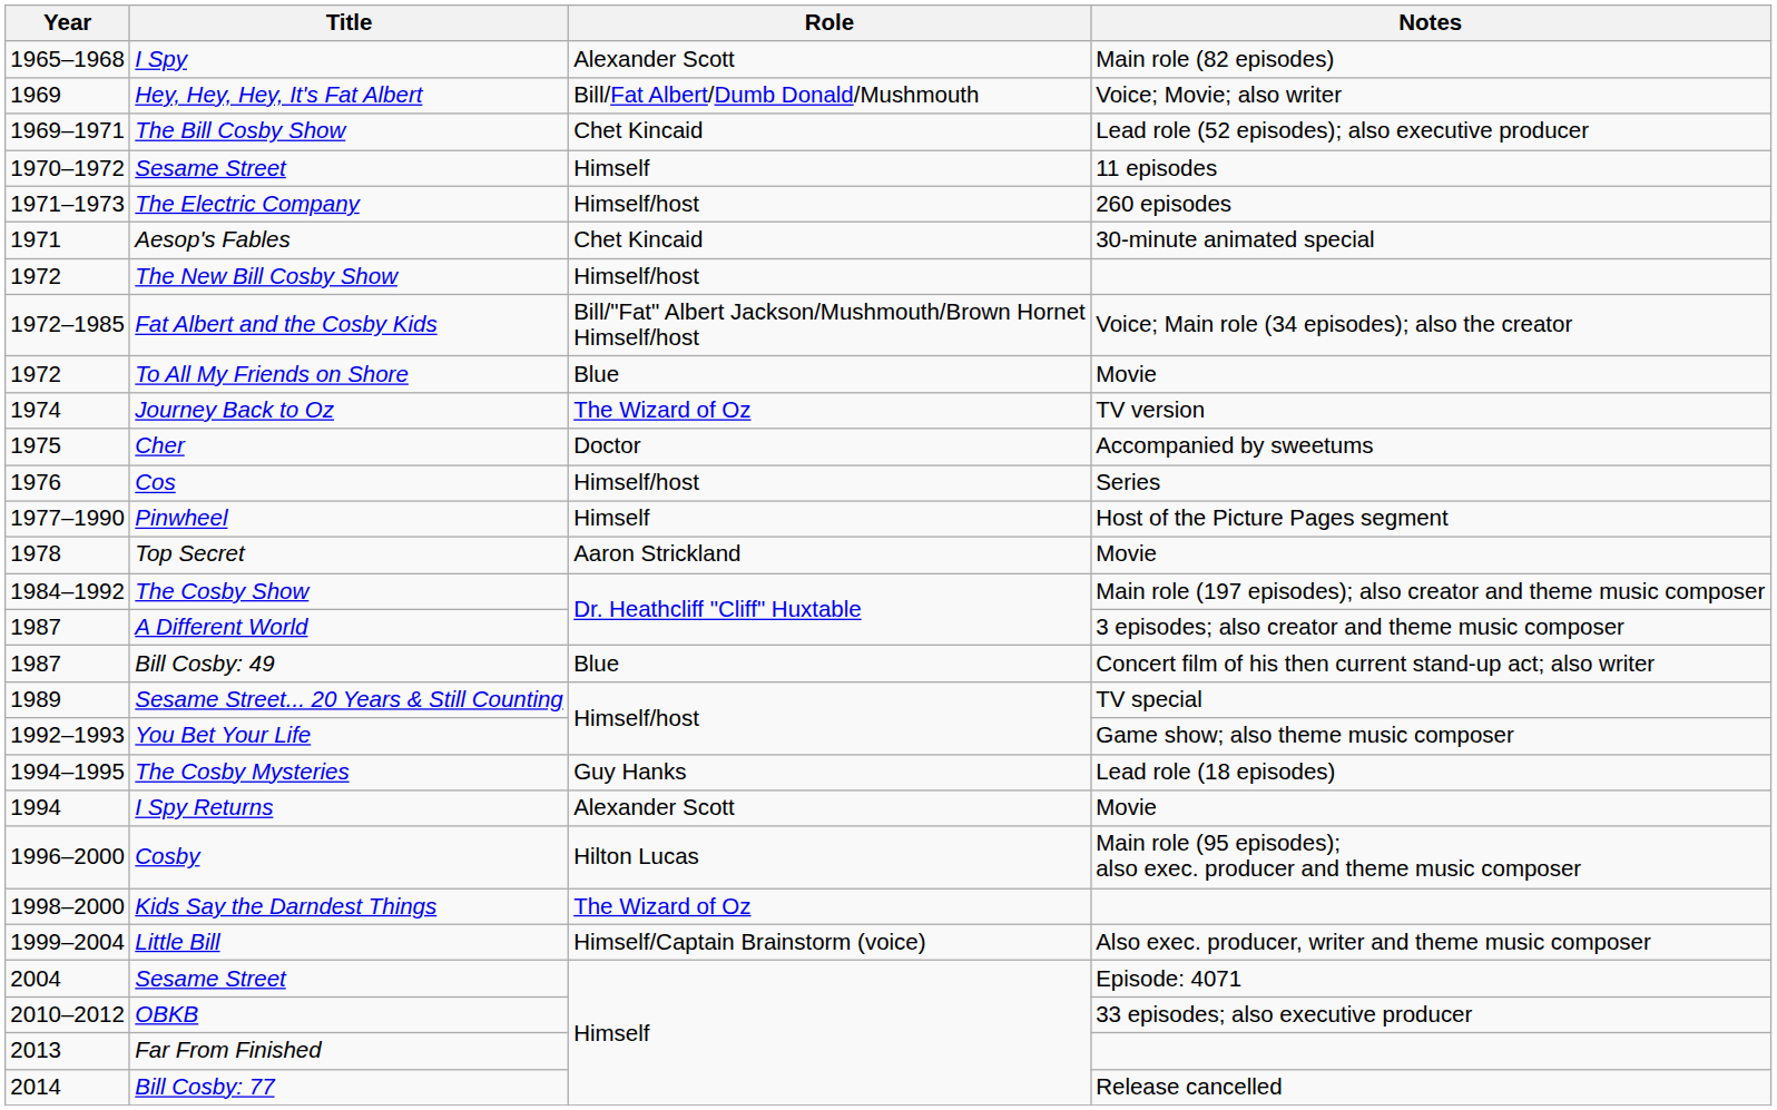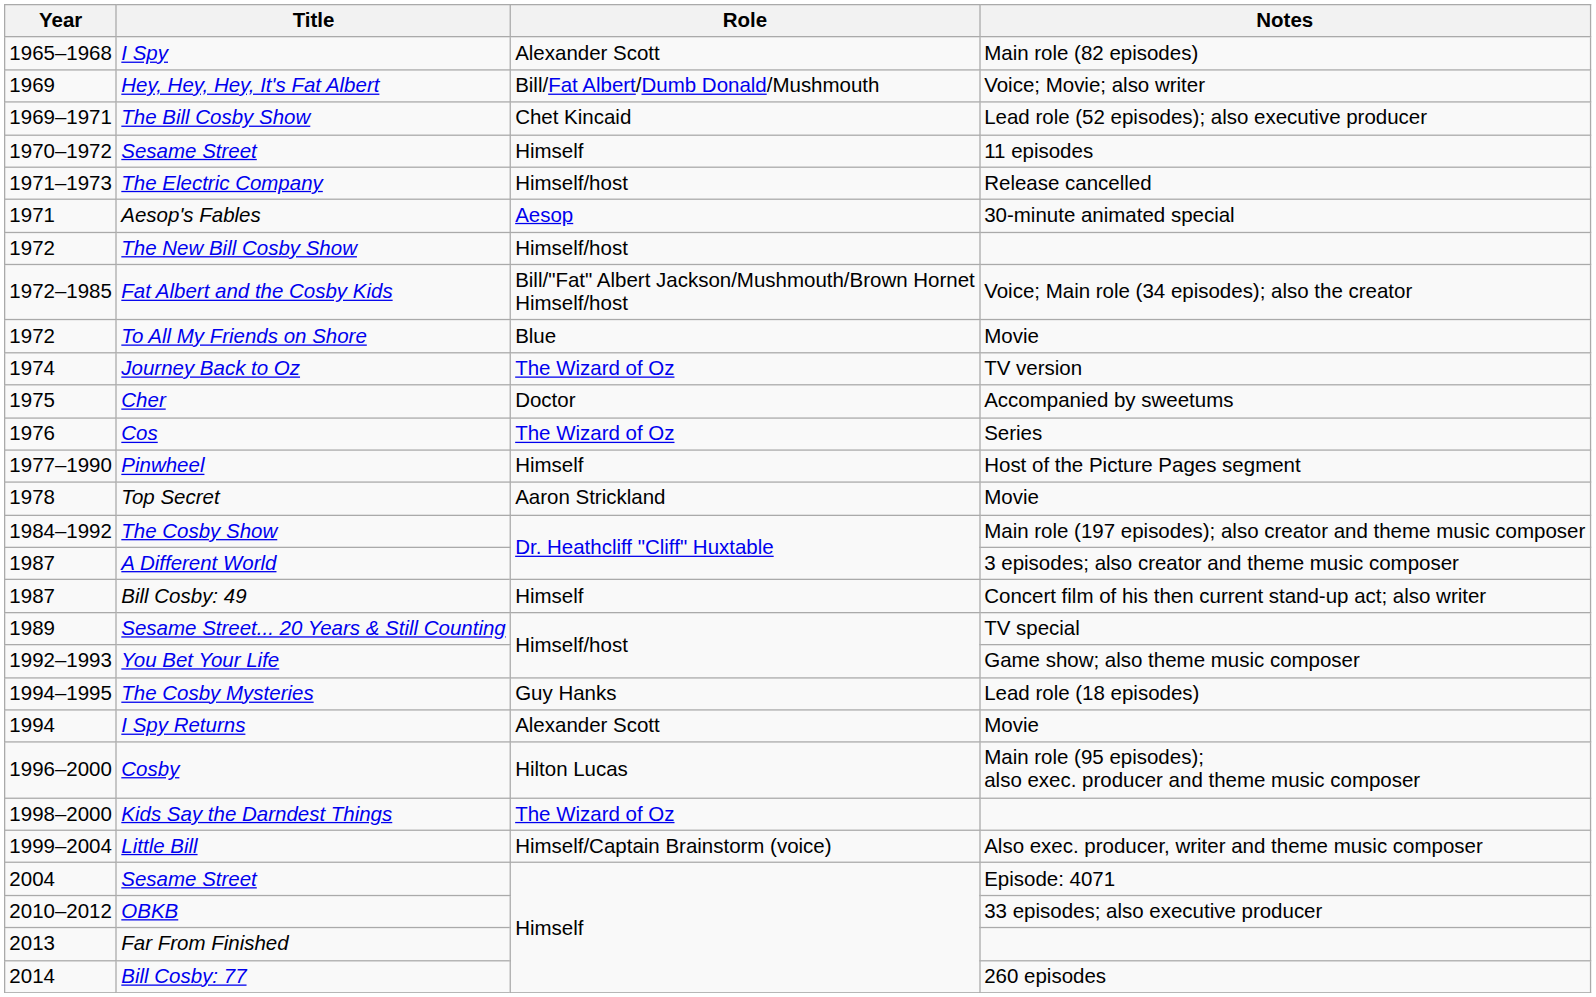The Electric Company | Notes: 260 episodes -> Release cancelled
Aesop's Fables | Role: Chet Kincaid -> Aesop
Cos | Role: Himself/host -> The Wizard of Oz
Bill Cosby: 49 | Role: Blue -> Himself
Bill Cosby: 77 | Notes: Release cancelled -> 260 episodes
